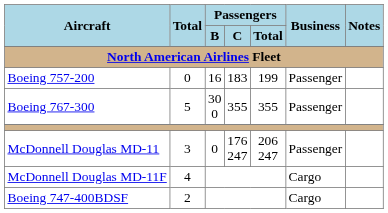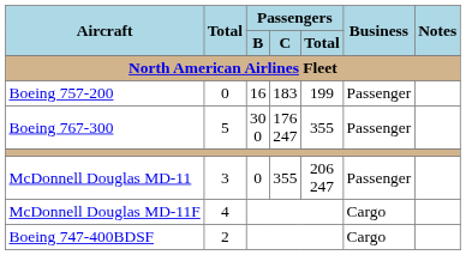Boeing 767-300 | Passengers / C: 355 -> 176 247
McDonnell Douglas MD-11 | Passengers / C: 176 247 -> 355
